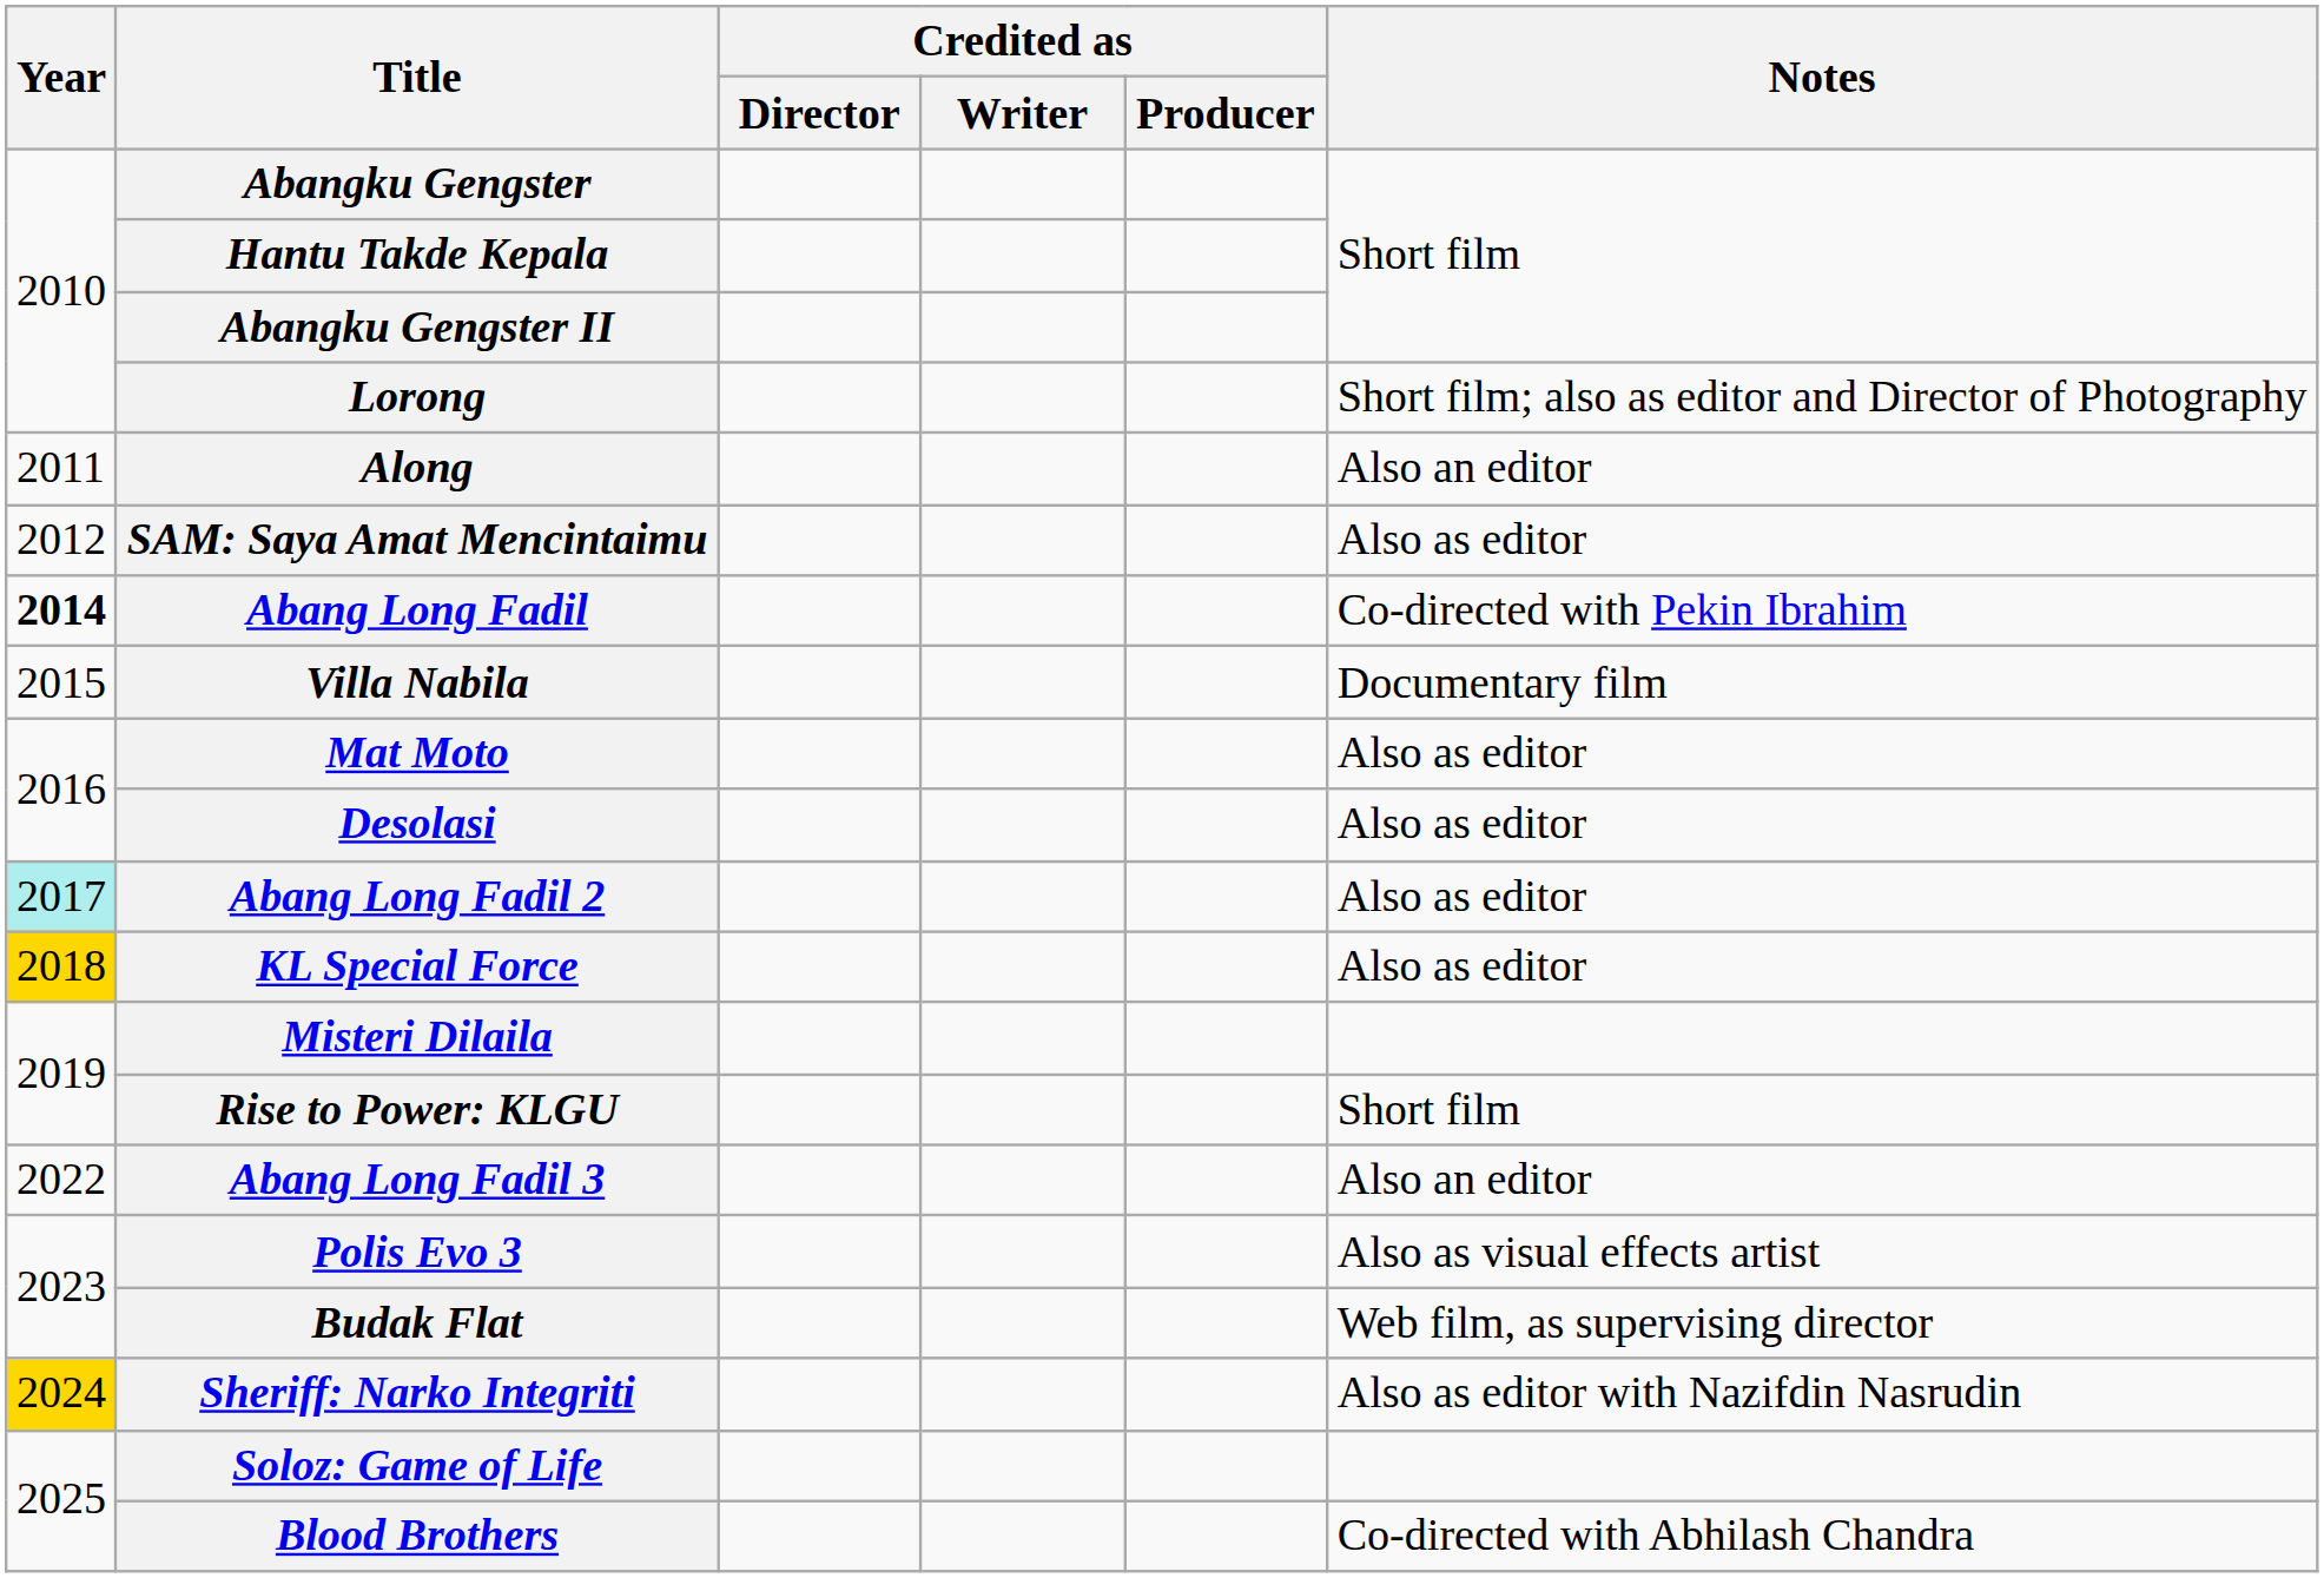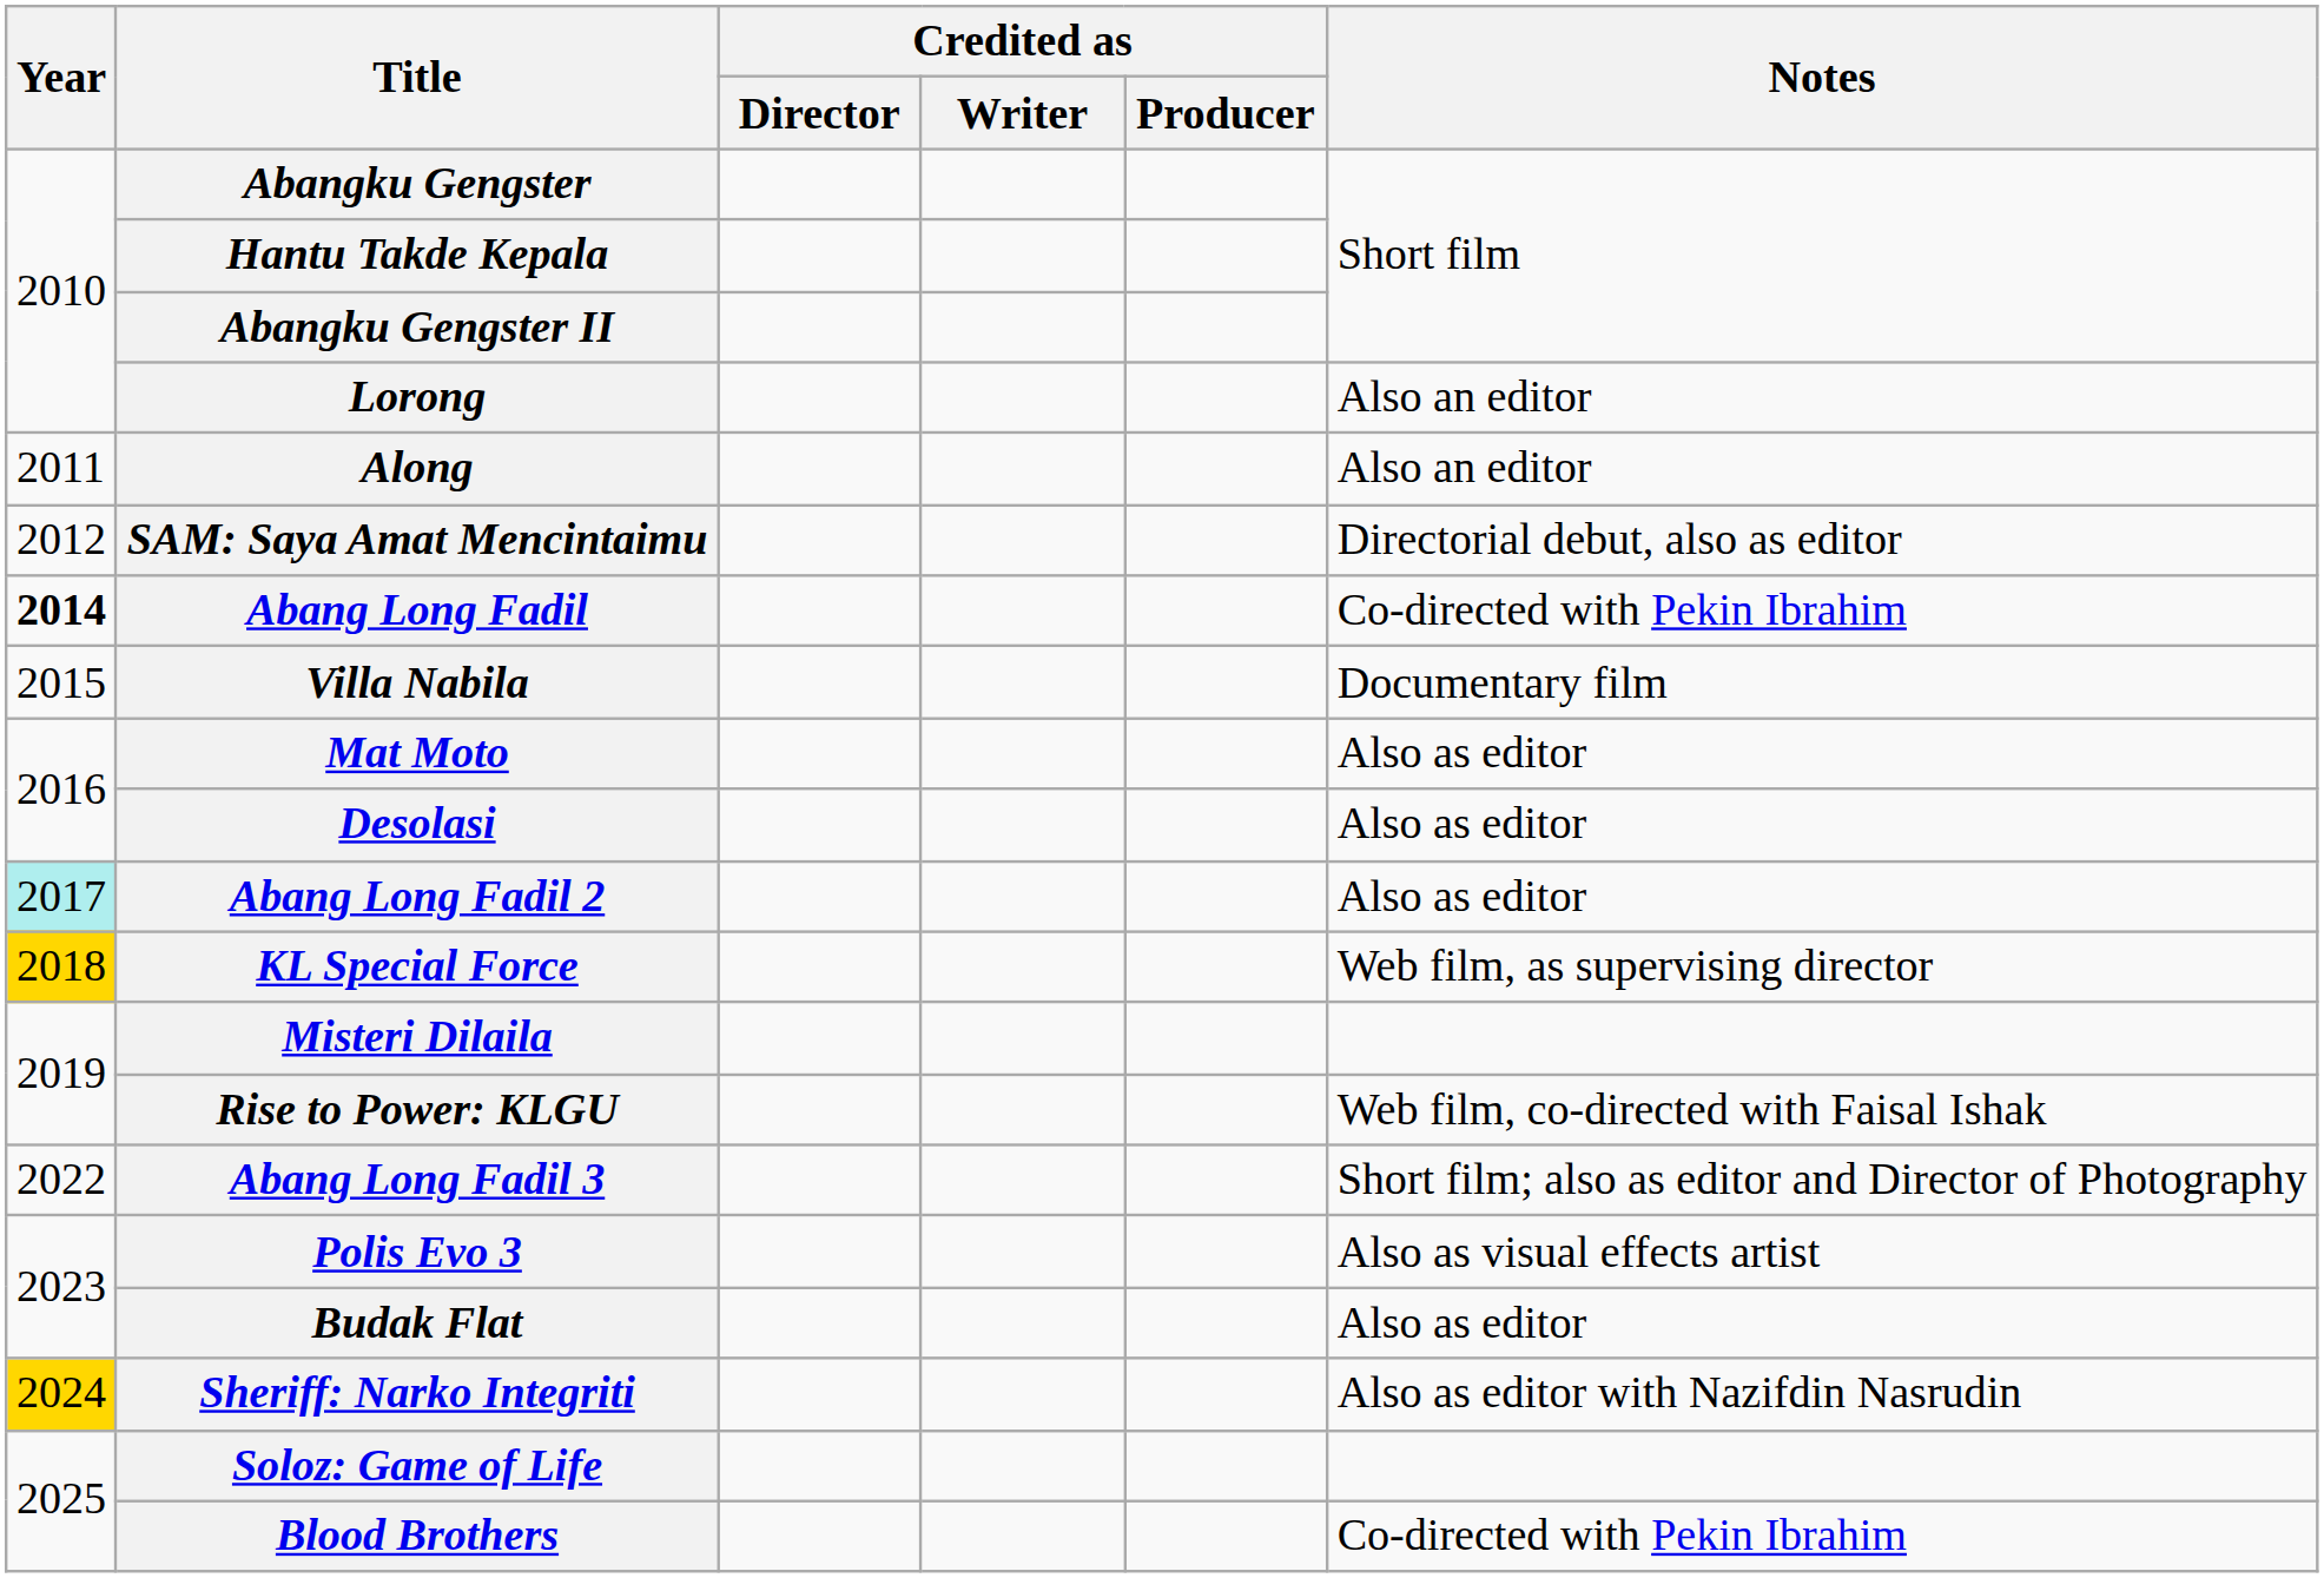Lorong | Notes: Short film; also as editor and Director of Photography -> Also an editor
SAM: Saya Amat Mencintaimu | Notes: Also as editor -> Directorial debut, also as editor
KL Special Force | Notes: Also as editor -> Web film, as supervising director
Rise to Power: KLGU | Notes: Short film -> Web film, co-directed with Faisal Ishak
Abang Long Fadil 3 | Notes: Also an editor -> Short film; also as editor and Director of Photography
Budak Flat | Notes: Web film, as supervising director -> Also as editor
Blood Brothers | Notes: Co-directed with Abhilash Chandra -> Co-directed with Pekin Ibrahim
